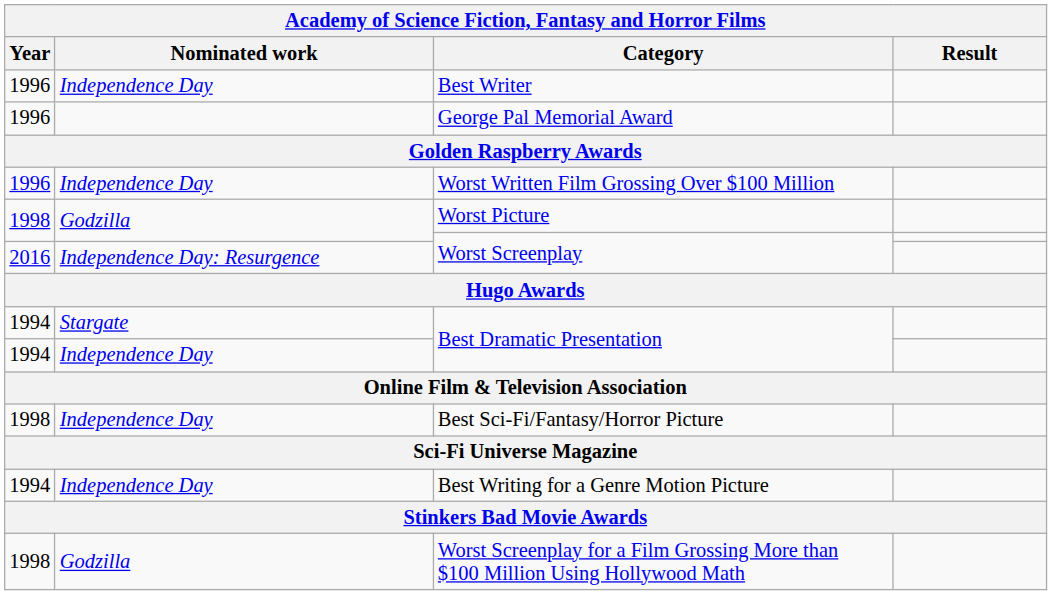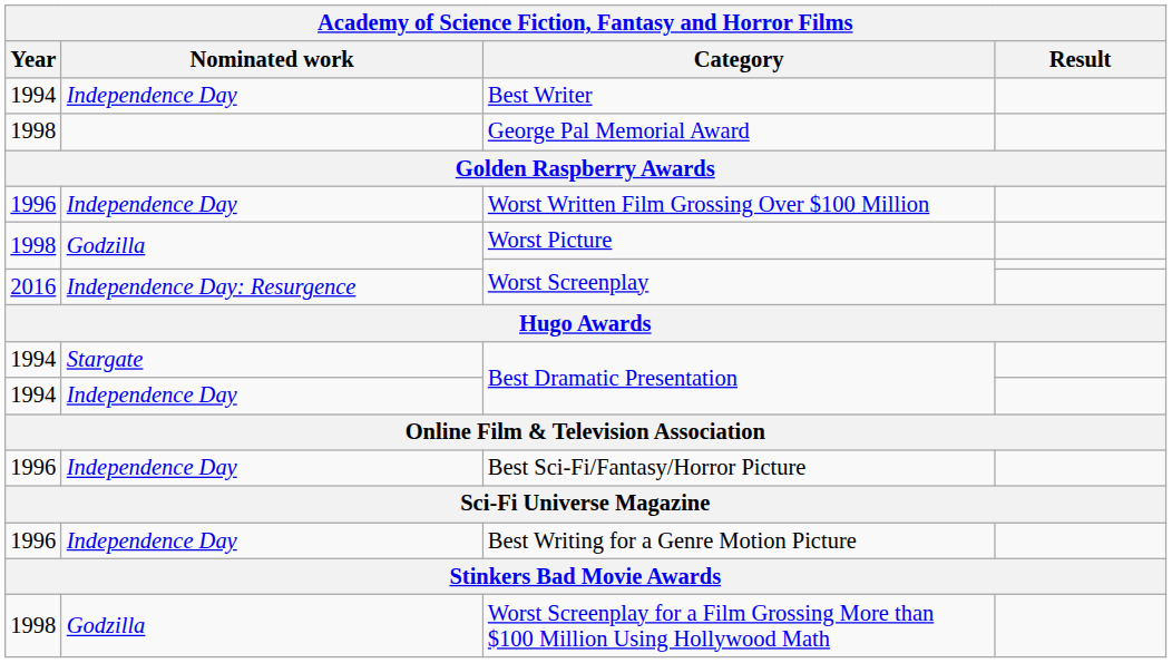Best Writer | Year: 1996 -> 1994
George Pal Memorial Award | Year: 1996 -> 1998
Best Sci-Fi/Fantasy/Horror Picture | Year: 1998 -> 1996
Best Writing for a Genre Motion Picture | Year: 1994 -> 1996
